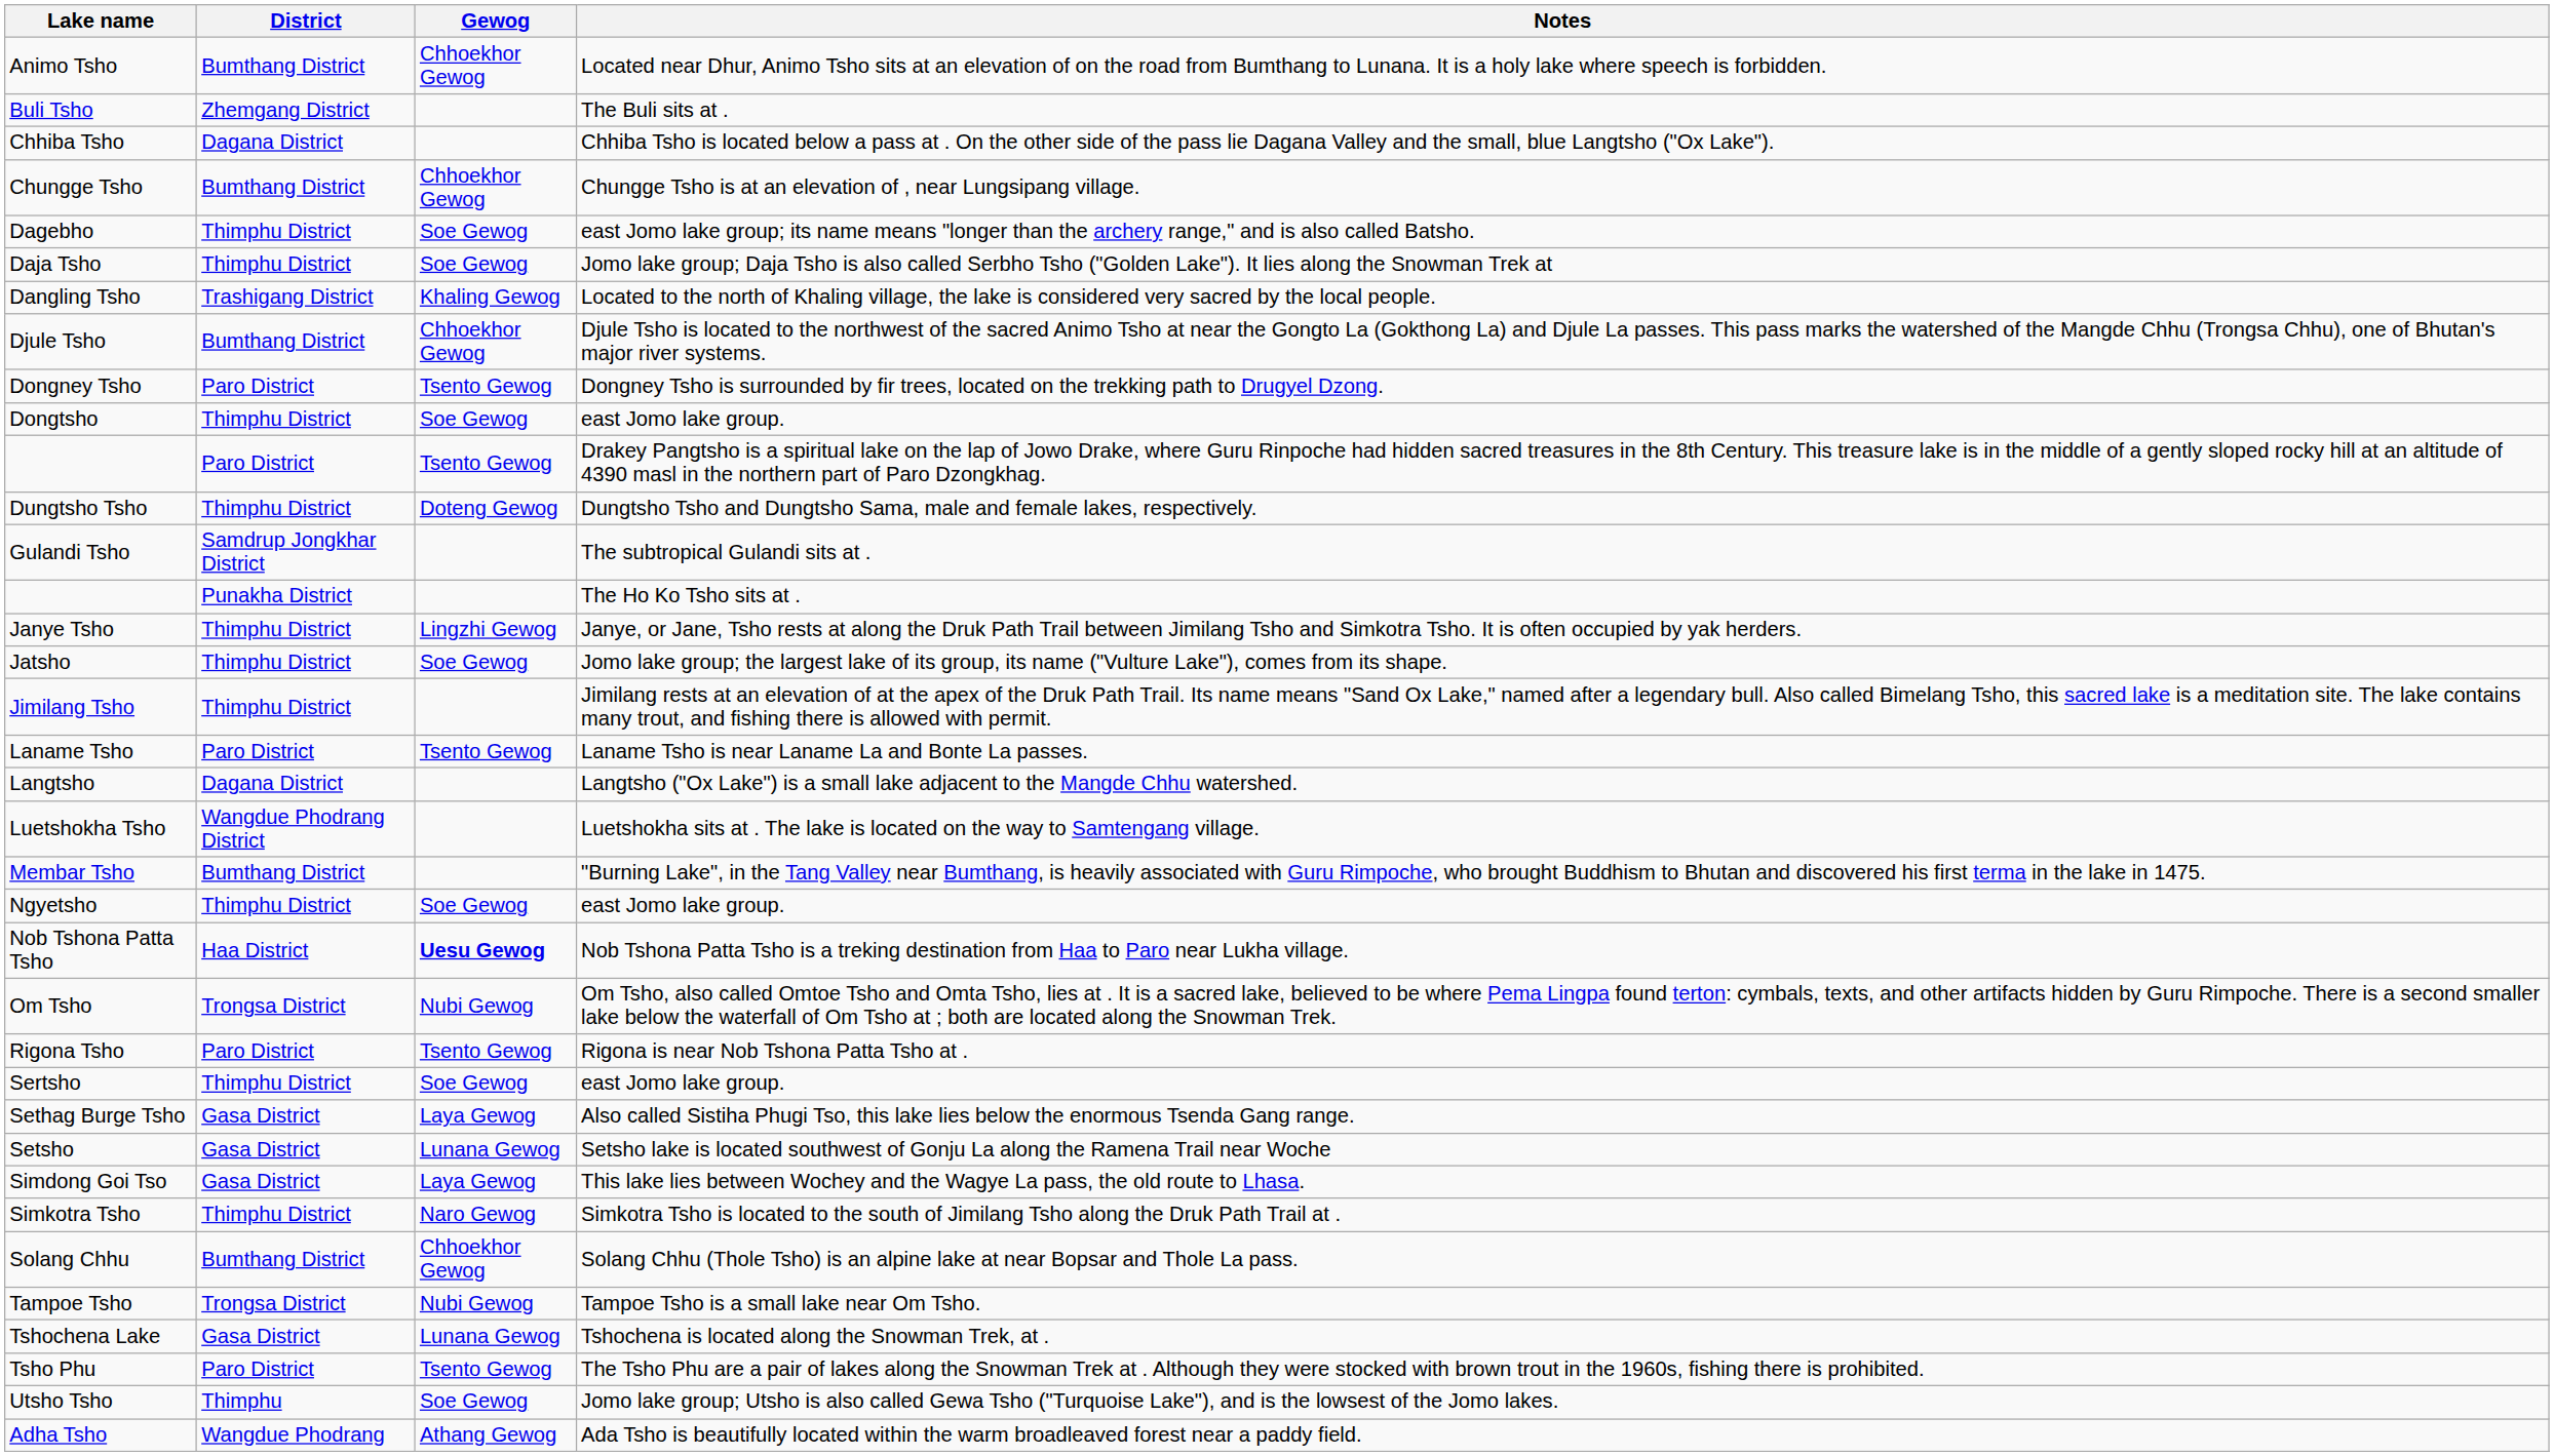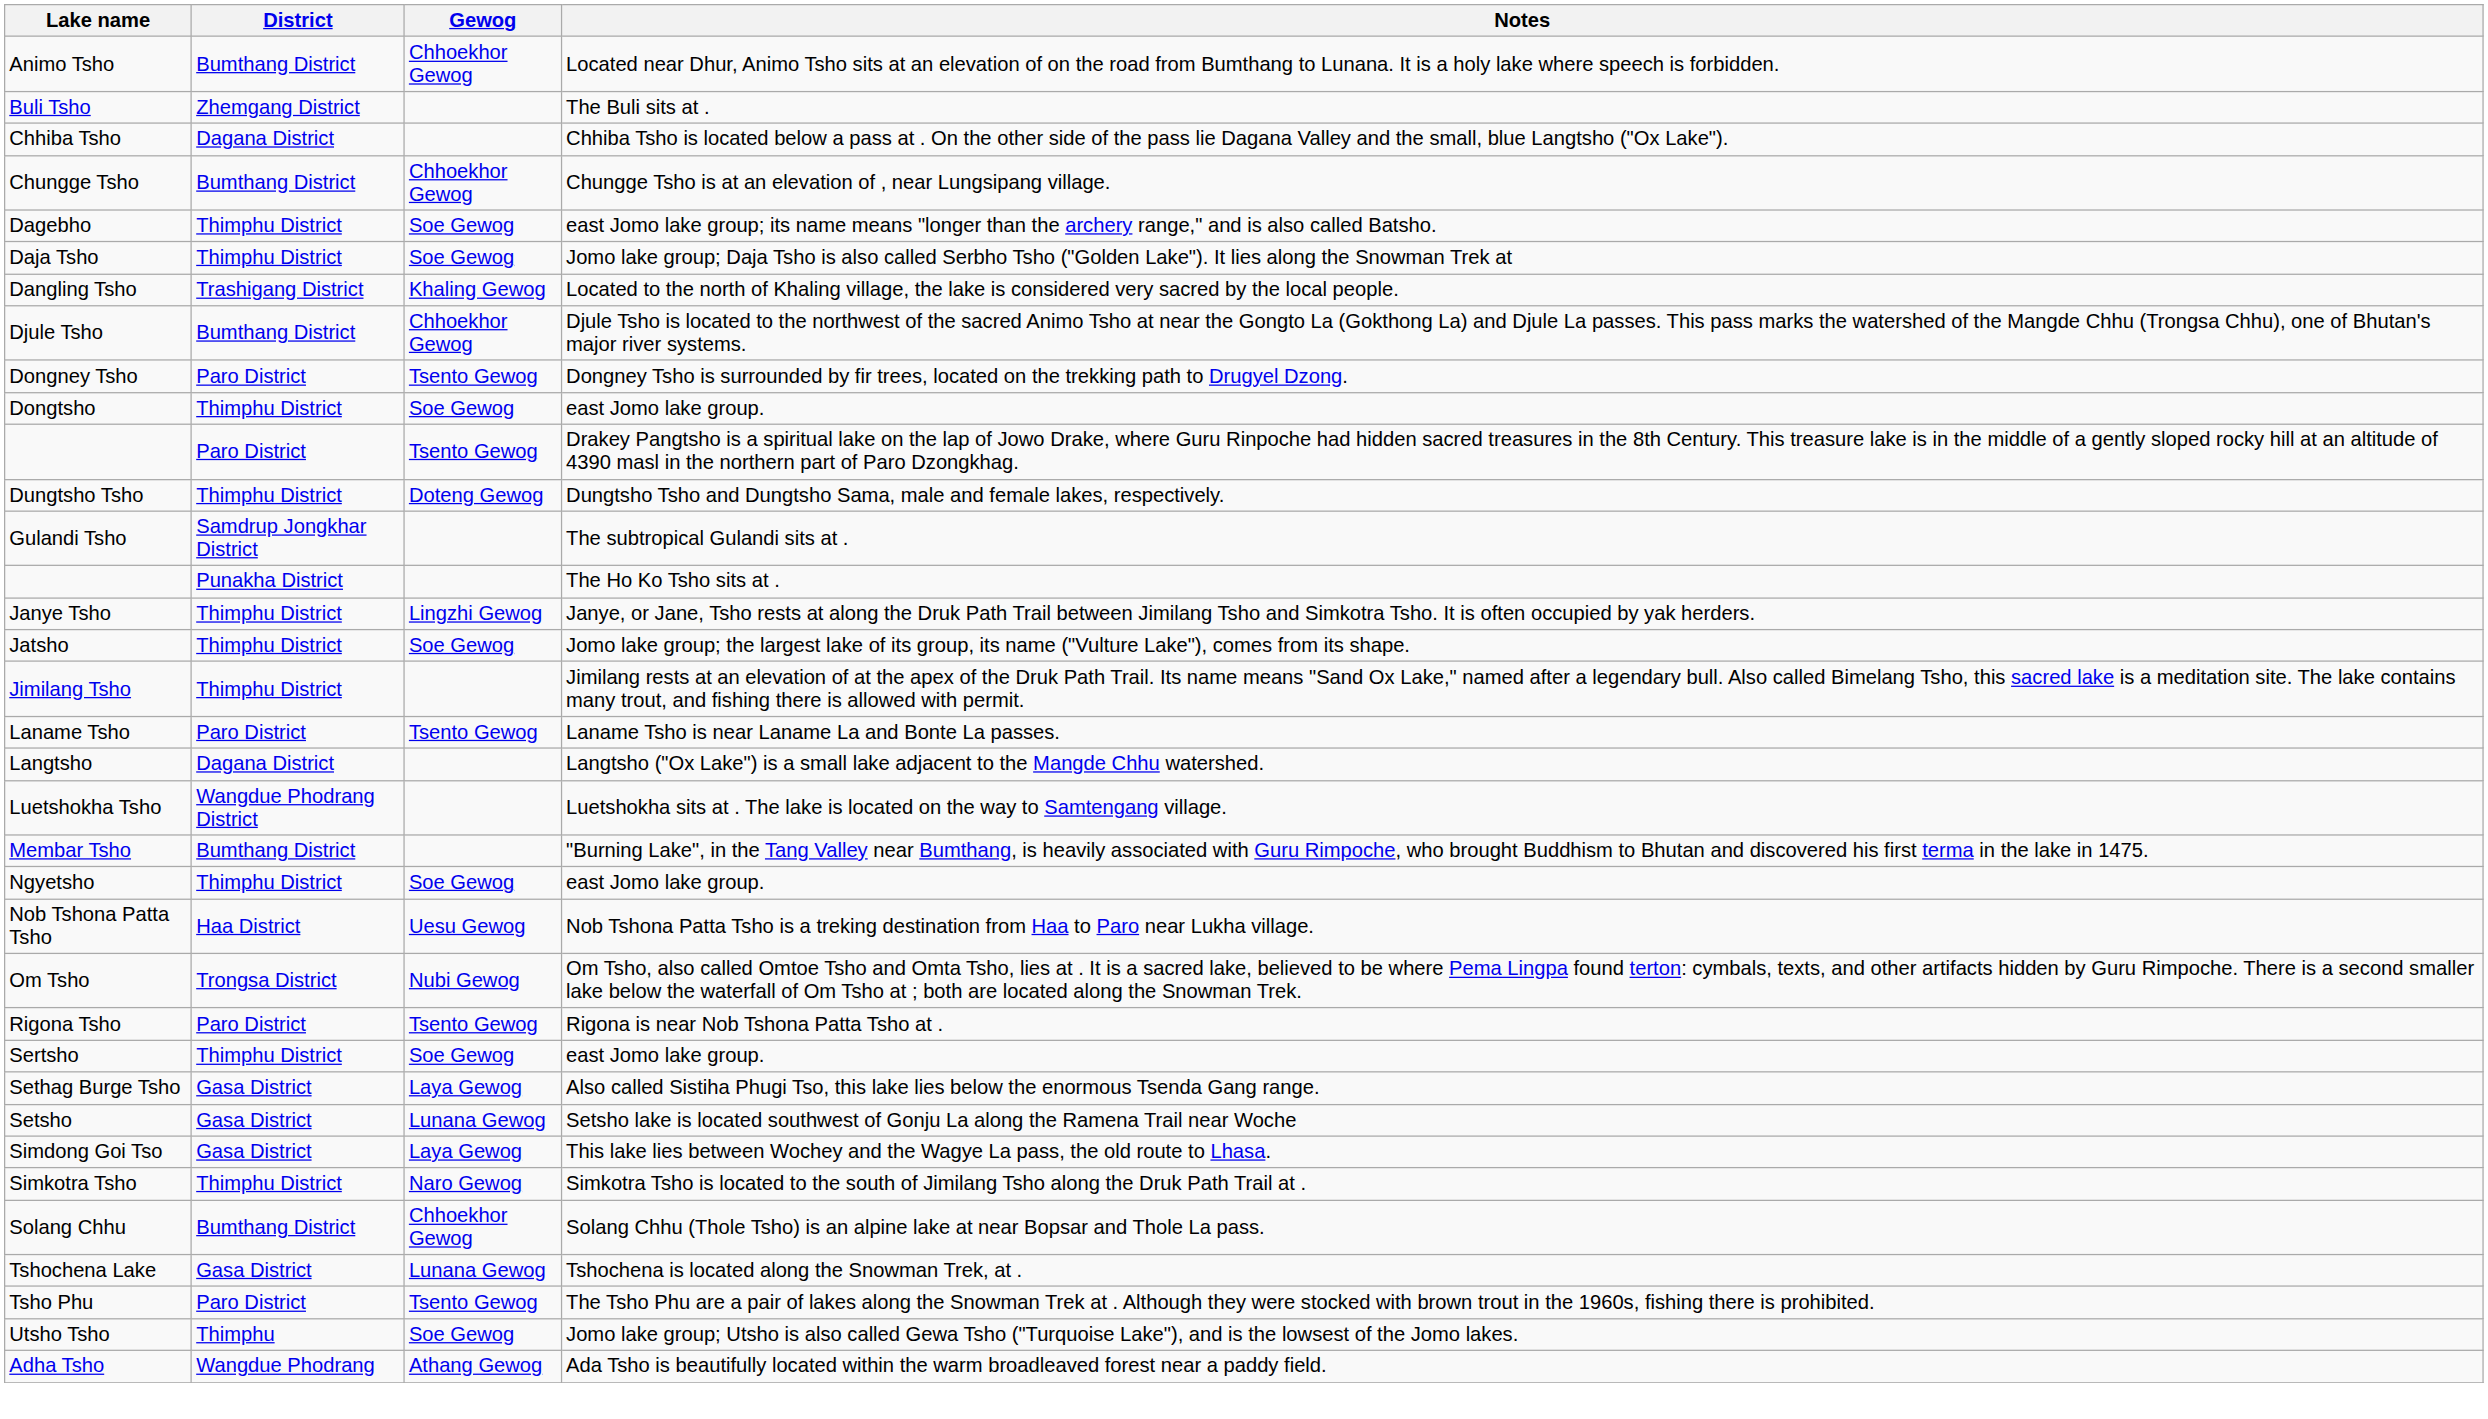Nob Tshona Patta Tsho | Gewog: bold -> normal
- row: Tampoe Tsho | Trongsa District | Nubi Gewog | Tampoe Tsho is a small lake near Om Tsho.
